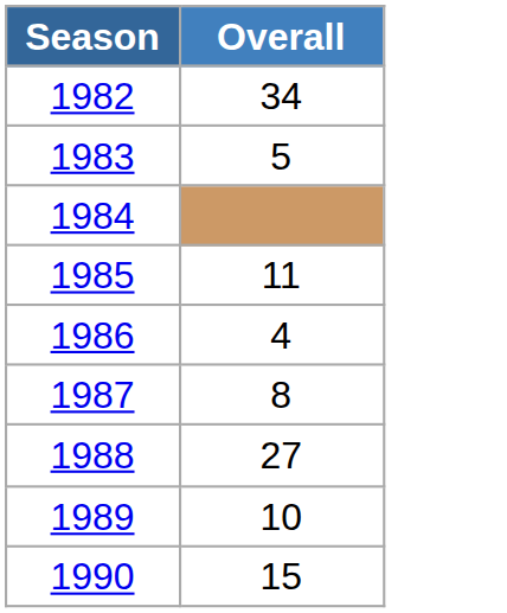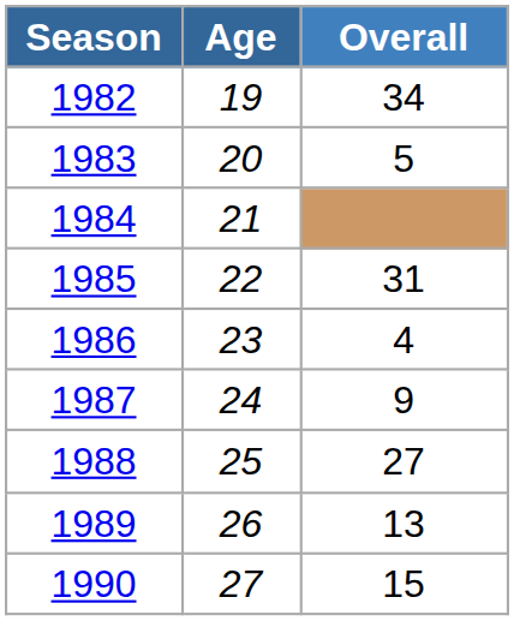+ column: Age | 19 | 20 | 21 | 22 | 23 | 24 | 25 | 26 | 27
1985 | Overall: 11 -> 31
1987 | Overall: 8 -> 9
1989 | Overall: 10 -> 13
